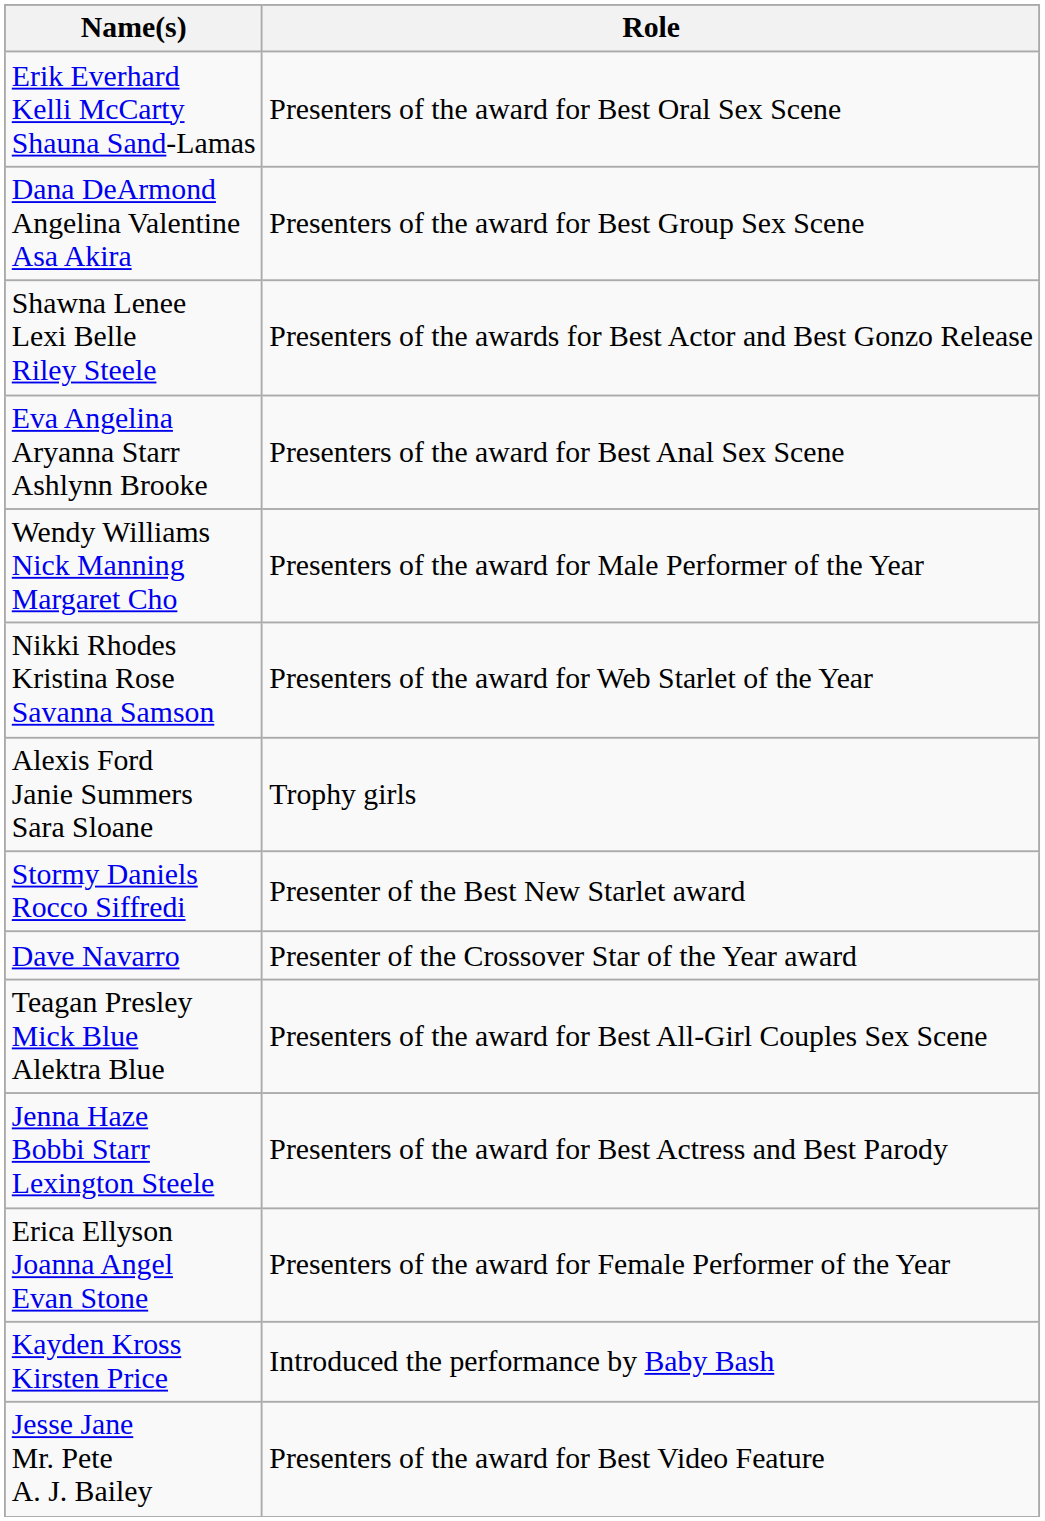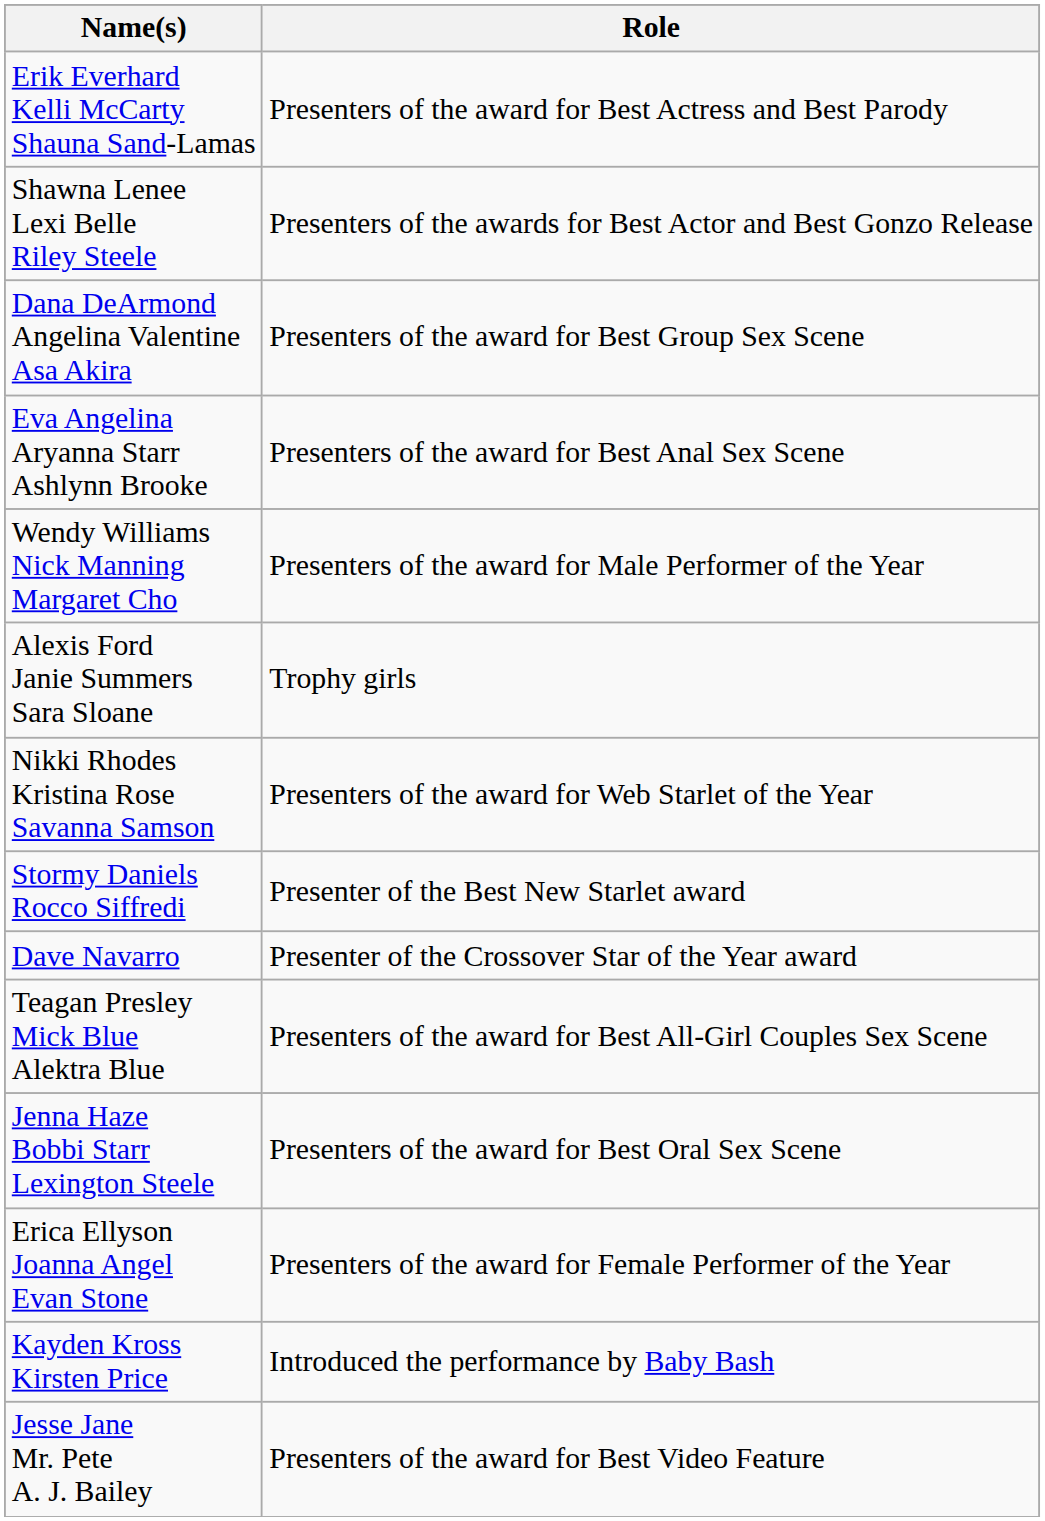Erik Everhard Kelli McCarty Shauna Sand-Lamas | Role: Presenters of the award for Best Oral Sex Scene -> Presenters of the award for Best Actress and Best Parody
rows swapped: Dana DeArmond Angelina Valentine Asa Akira <-> Shawna Lenee Lexi Belle Riley Steele
rows swapped: Nikki Rhodes Kristina Rose Savanna Samson <-> Alexis Ford Janie Summers Sara Sloane
Jenna Haze Bobbi Starr Lexington Steele | Role: Presenters of the award for Best Actress and Best Parody -> Presenters of the award for Best Oral Sex Scene
